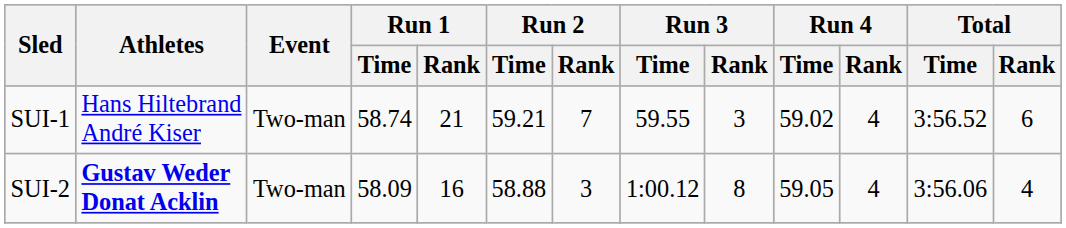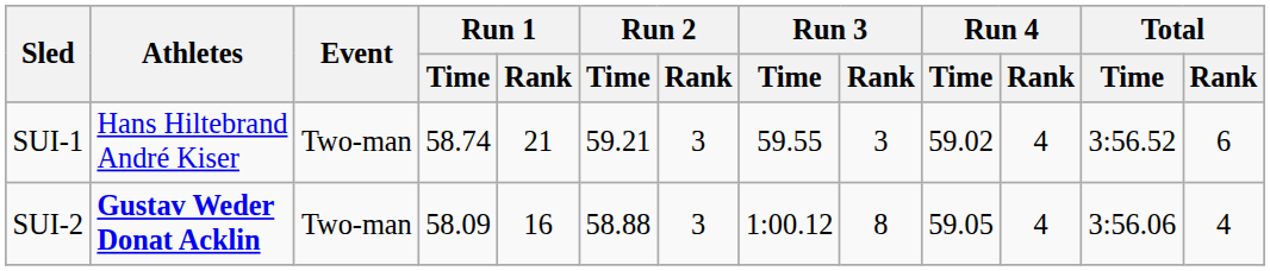SUI-1 | Run 2 / Rank: 7 -> 3
